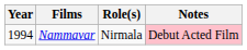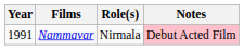Nammavar | Year: 1994 -> 1991
